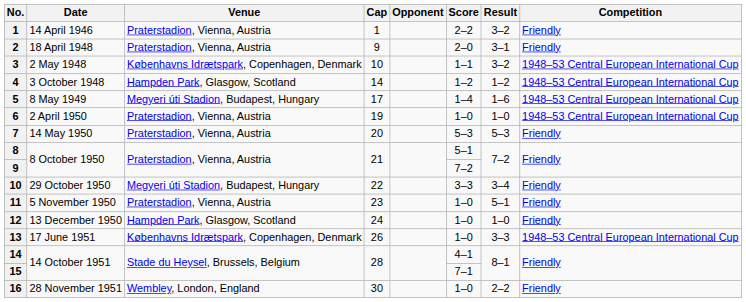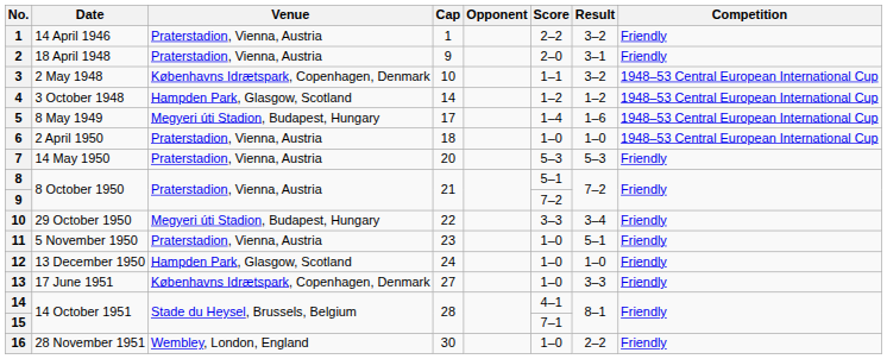6 | Cap: 19 -> 18
13 | Cap: 26 -> 27
13 | Competition: 1948–53 Central European International Cup -> Friendly
